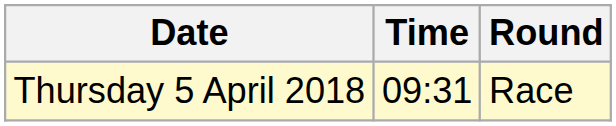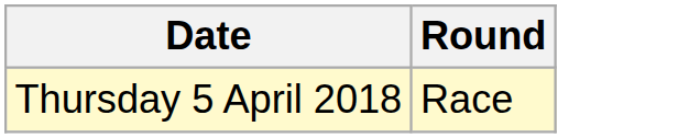- column: Time | 09:31
